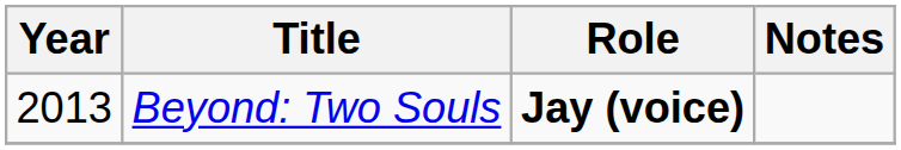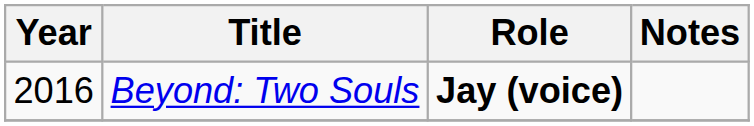Beyond: Two Souls | Year: 2013 -> 2016
